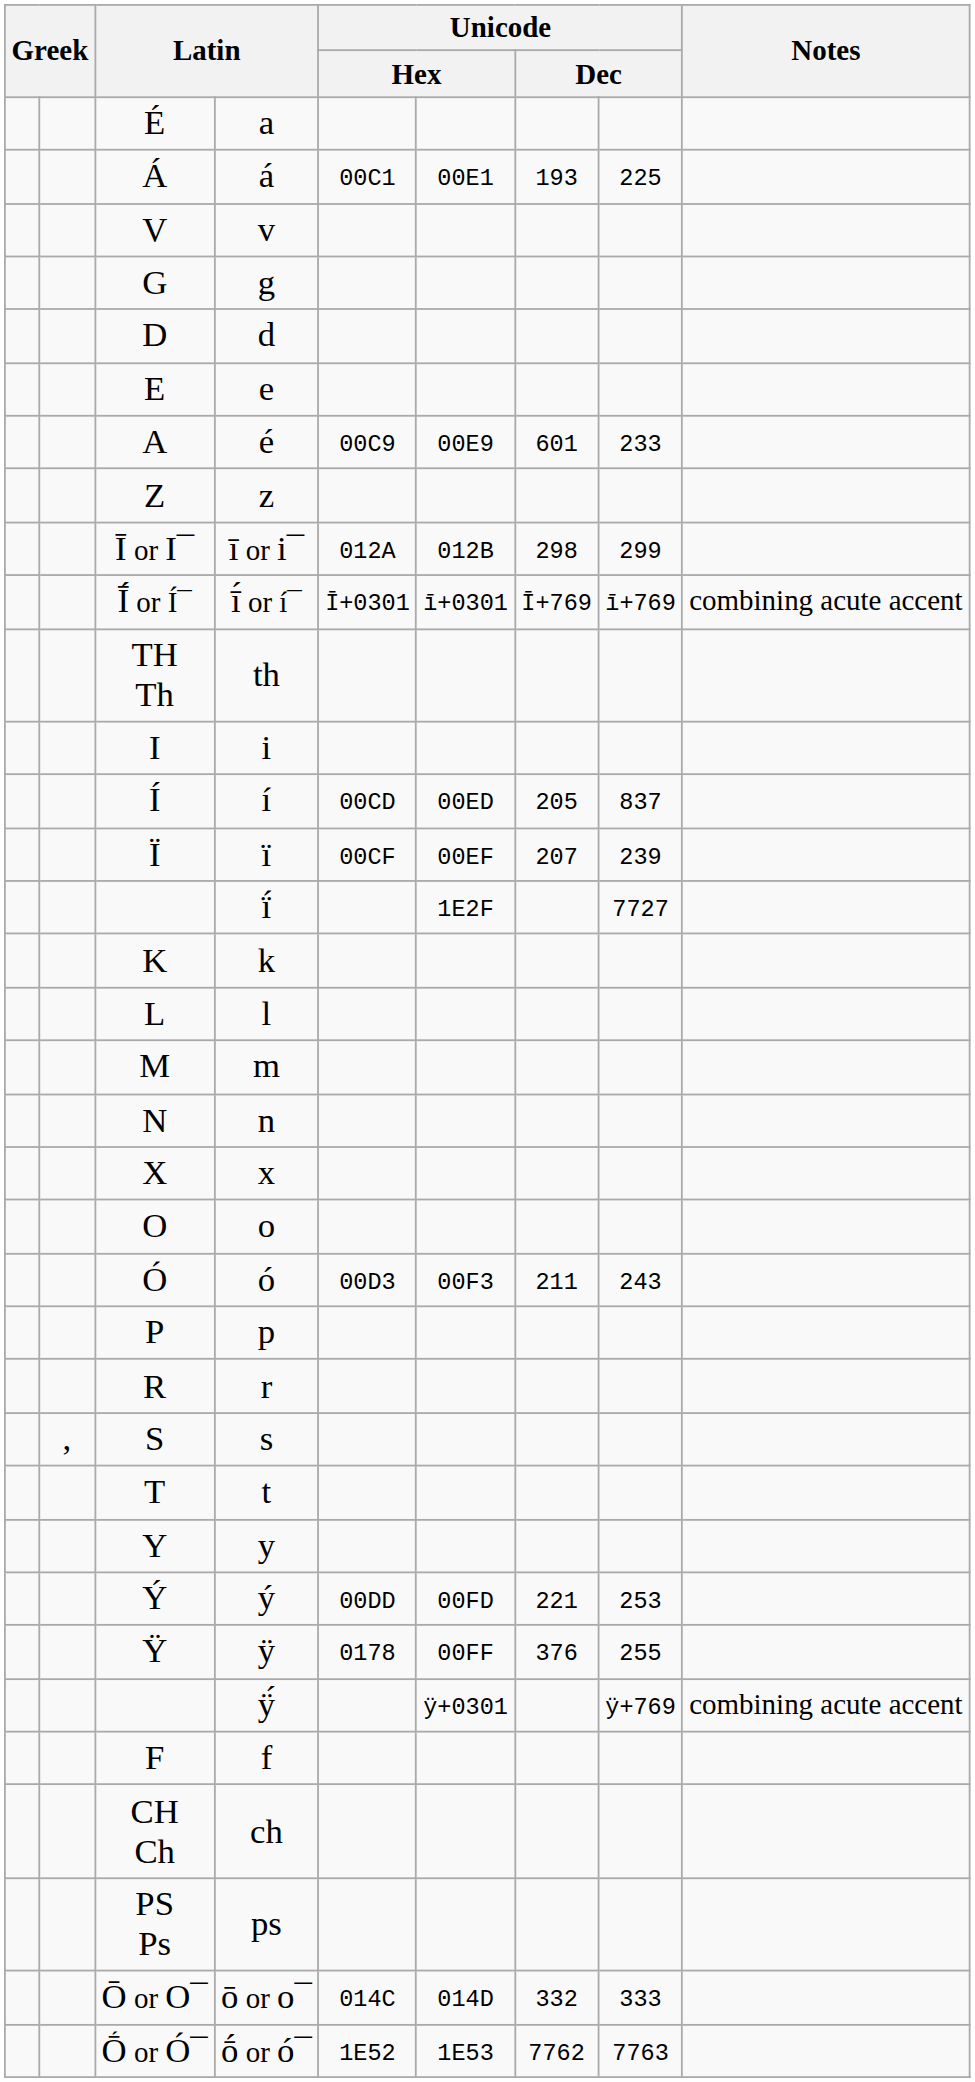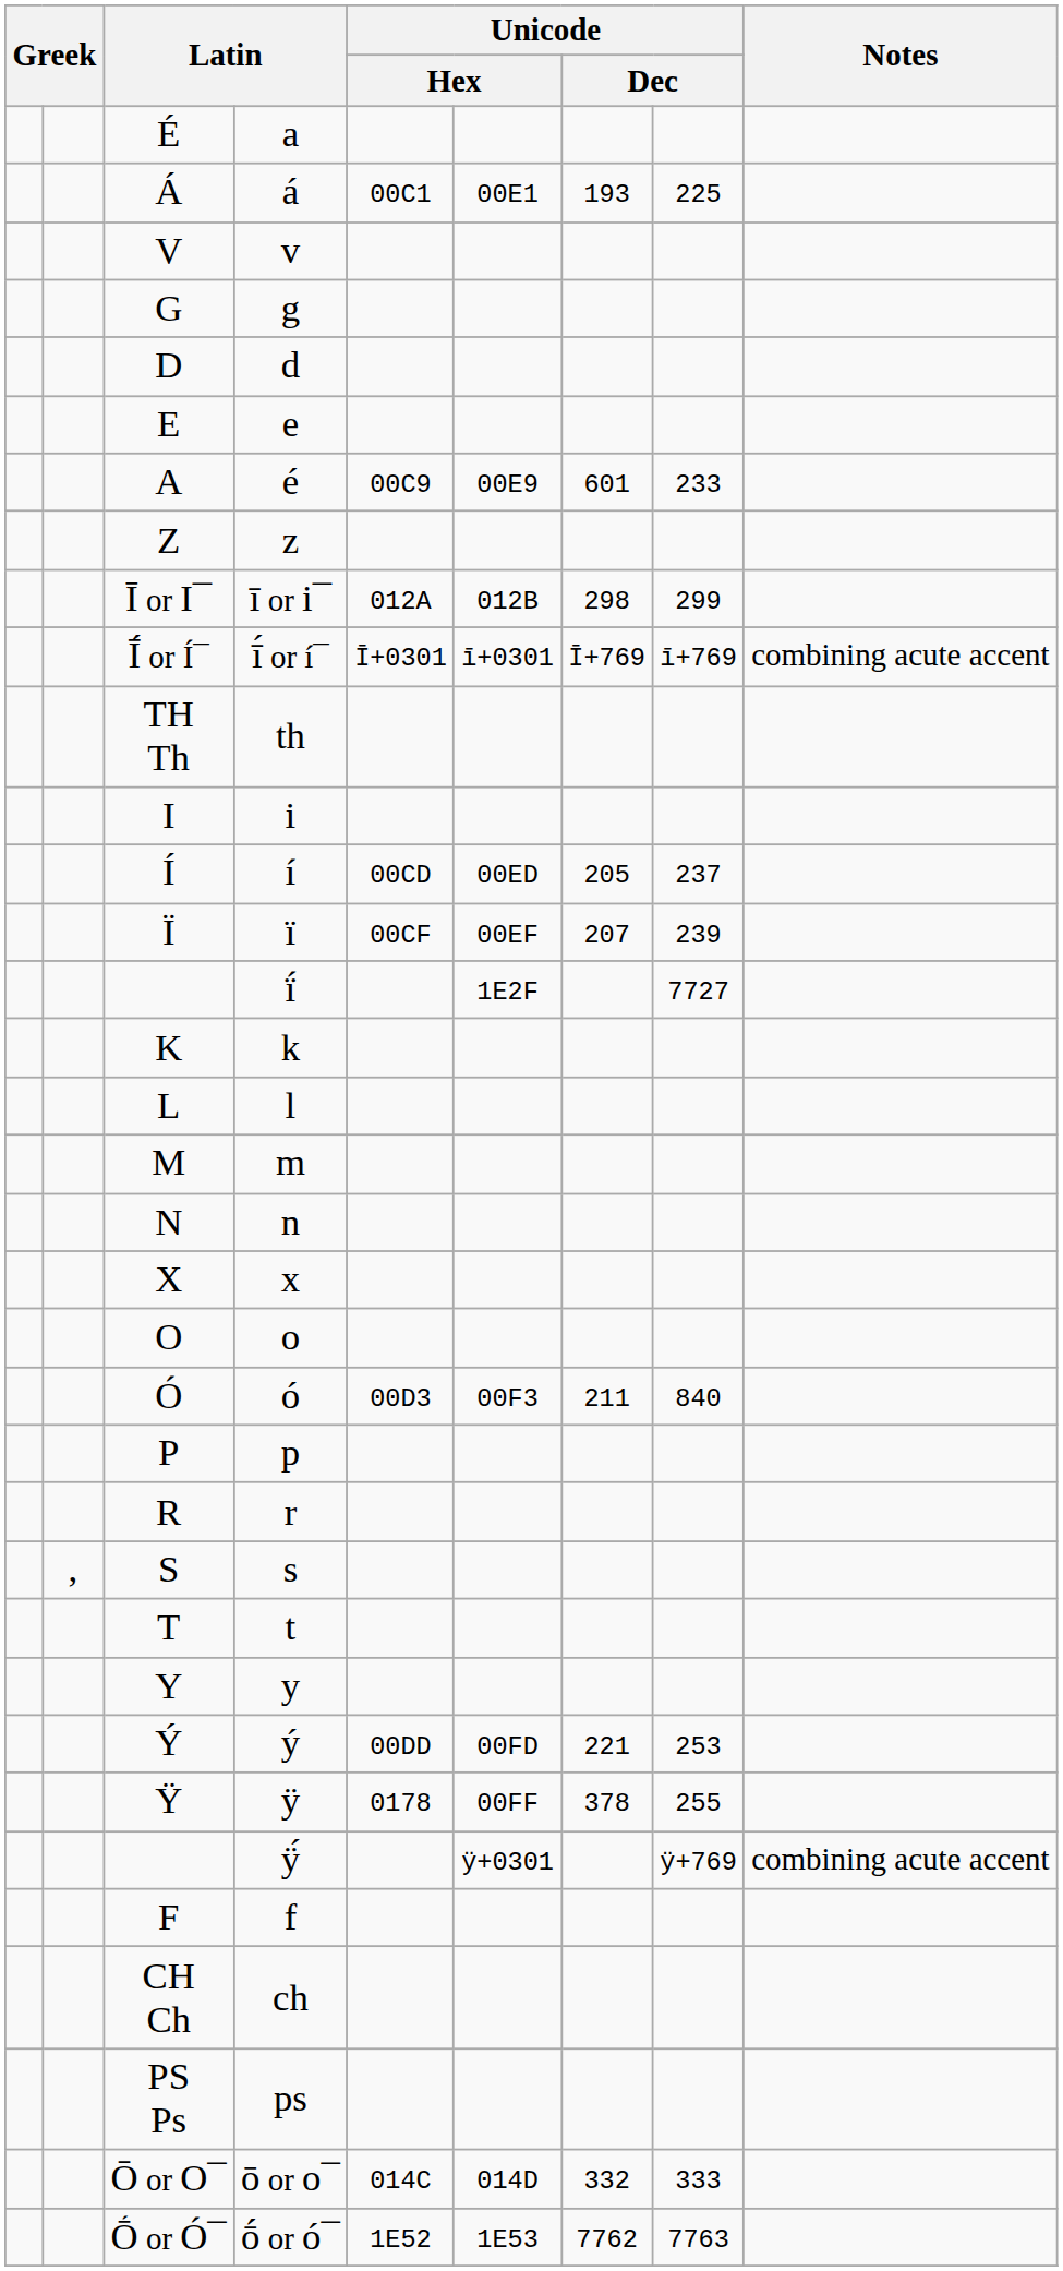í | column 8: 837 -> 237
ó | column 8: 243 -> 840
ÿ | column 7: 376 -> 378
